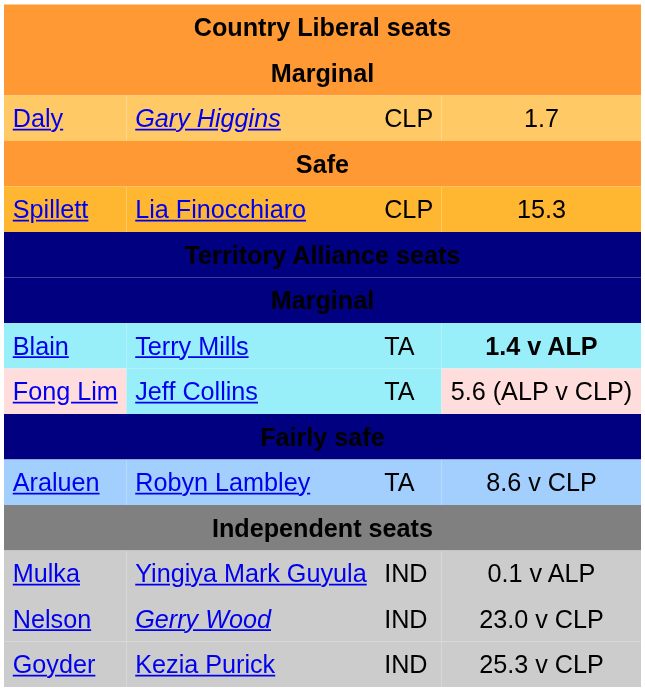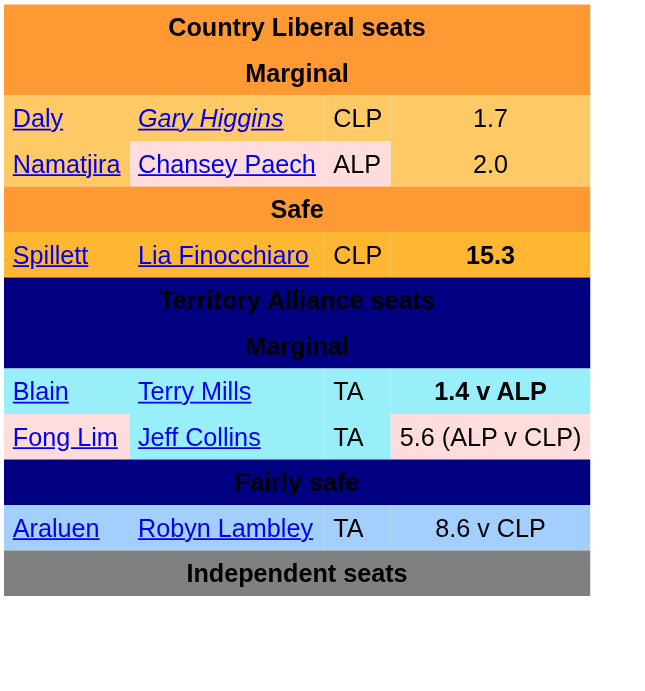+ row: Namatjira | Chansey Paech | ALP | 2.0
Spillett | column 4: normal -> bold
- row: Mulka | Yingiya Mark Guyula | IND | 0.1 v ALP
- row: Nelson | Gerry Wood | IND | 23.0 v CLP
- row: Goyder | Kezia Purick | IND | 25.3 v CLP
